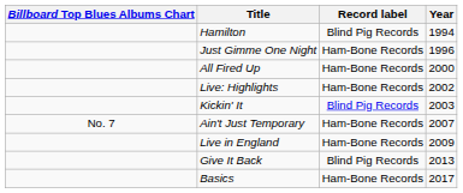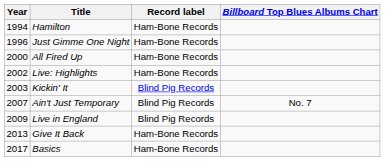columns swapped: Year <-> Billboard Top Blues Albums Chart
Hamilton | Record label: Blind Pig Records -> Ham-Bone Records
Ain't Just Temporary | Record label: Ham-Bone Records -> Blind Pig Records
Live in England | Record label: Ham-Bone Records -> Blind Pig Records
Give It Back | Record label: Blind Pig Records -> Ham-Bone Records
